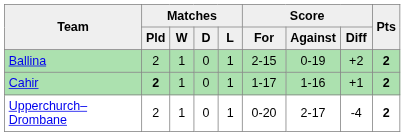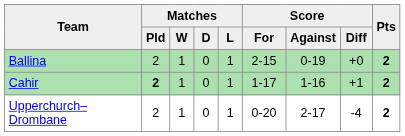Ballina | Score / Diff: +2 -> +0
